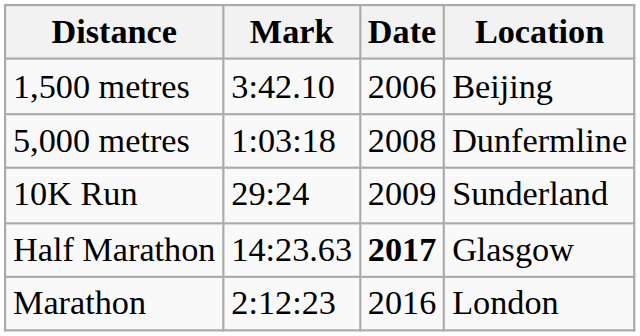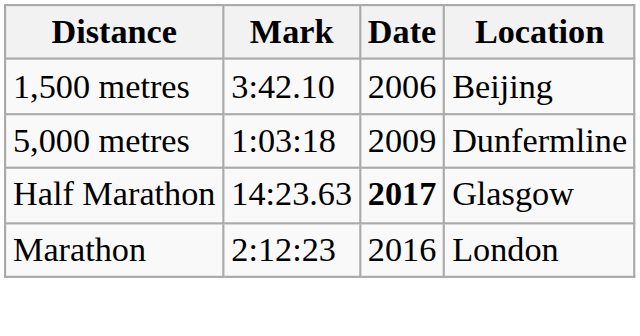5,000 metres | Date: 2008 -> 2009
- row: 10K Run | 29:24 | 2009 | Sunderland
